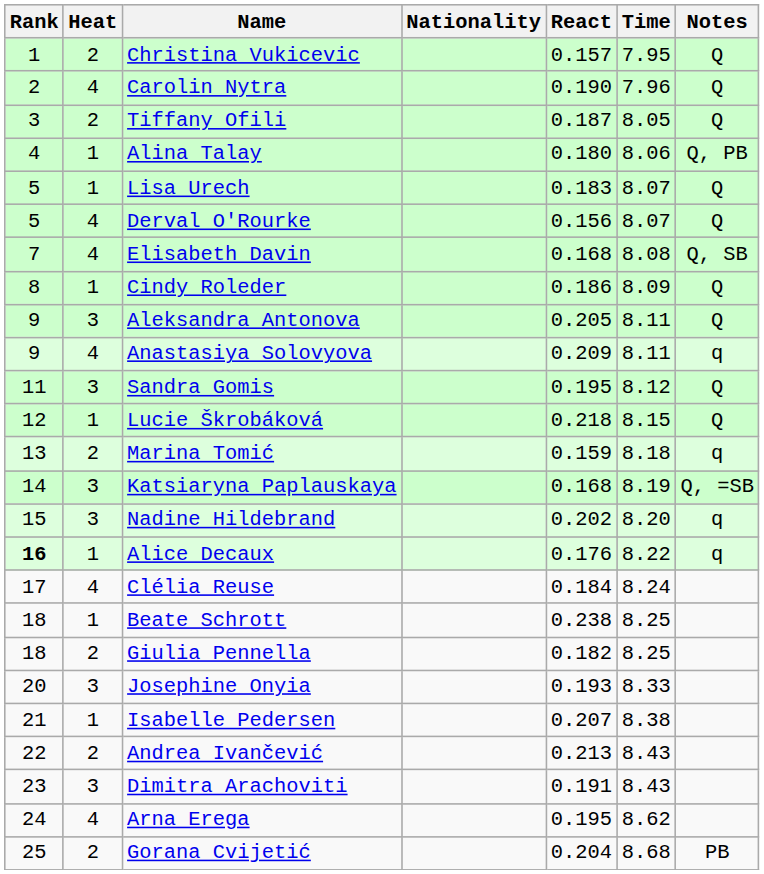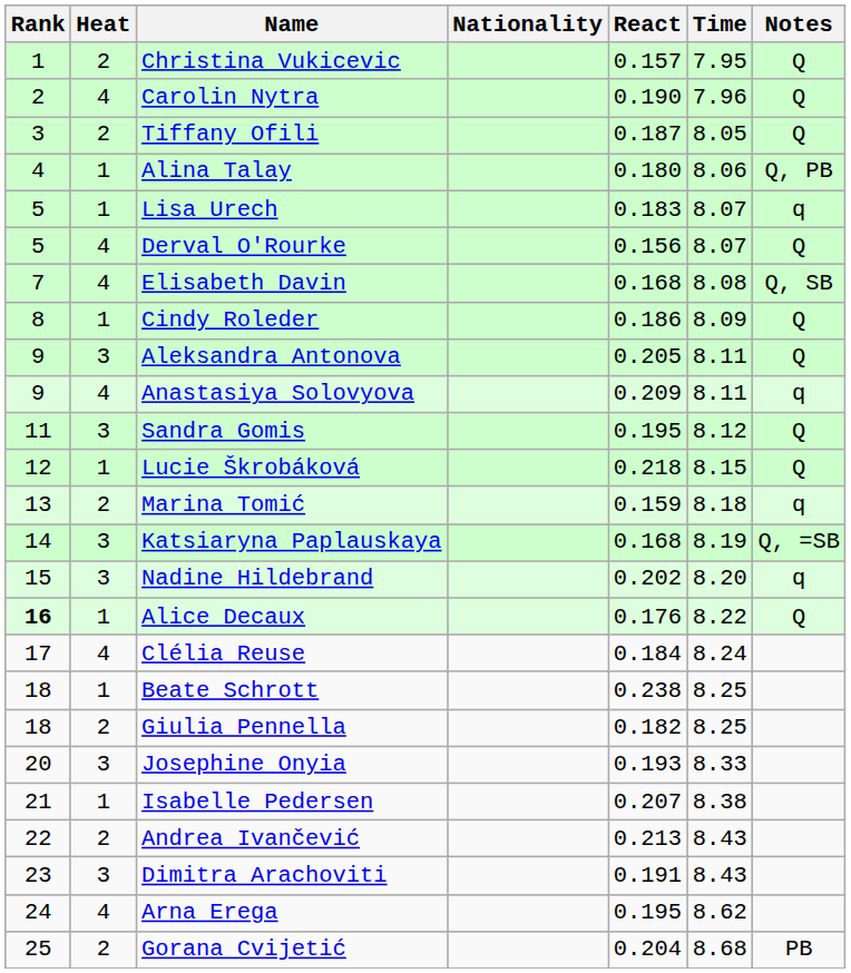Lisa Urech | Notes: Q -> q
Alice Decaux | Notes: q -> Q
